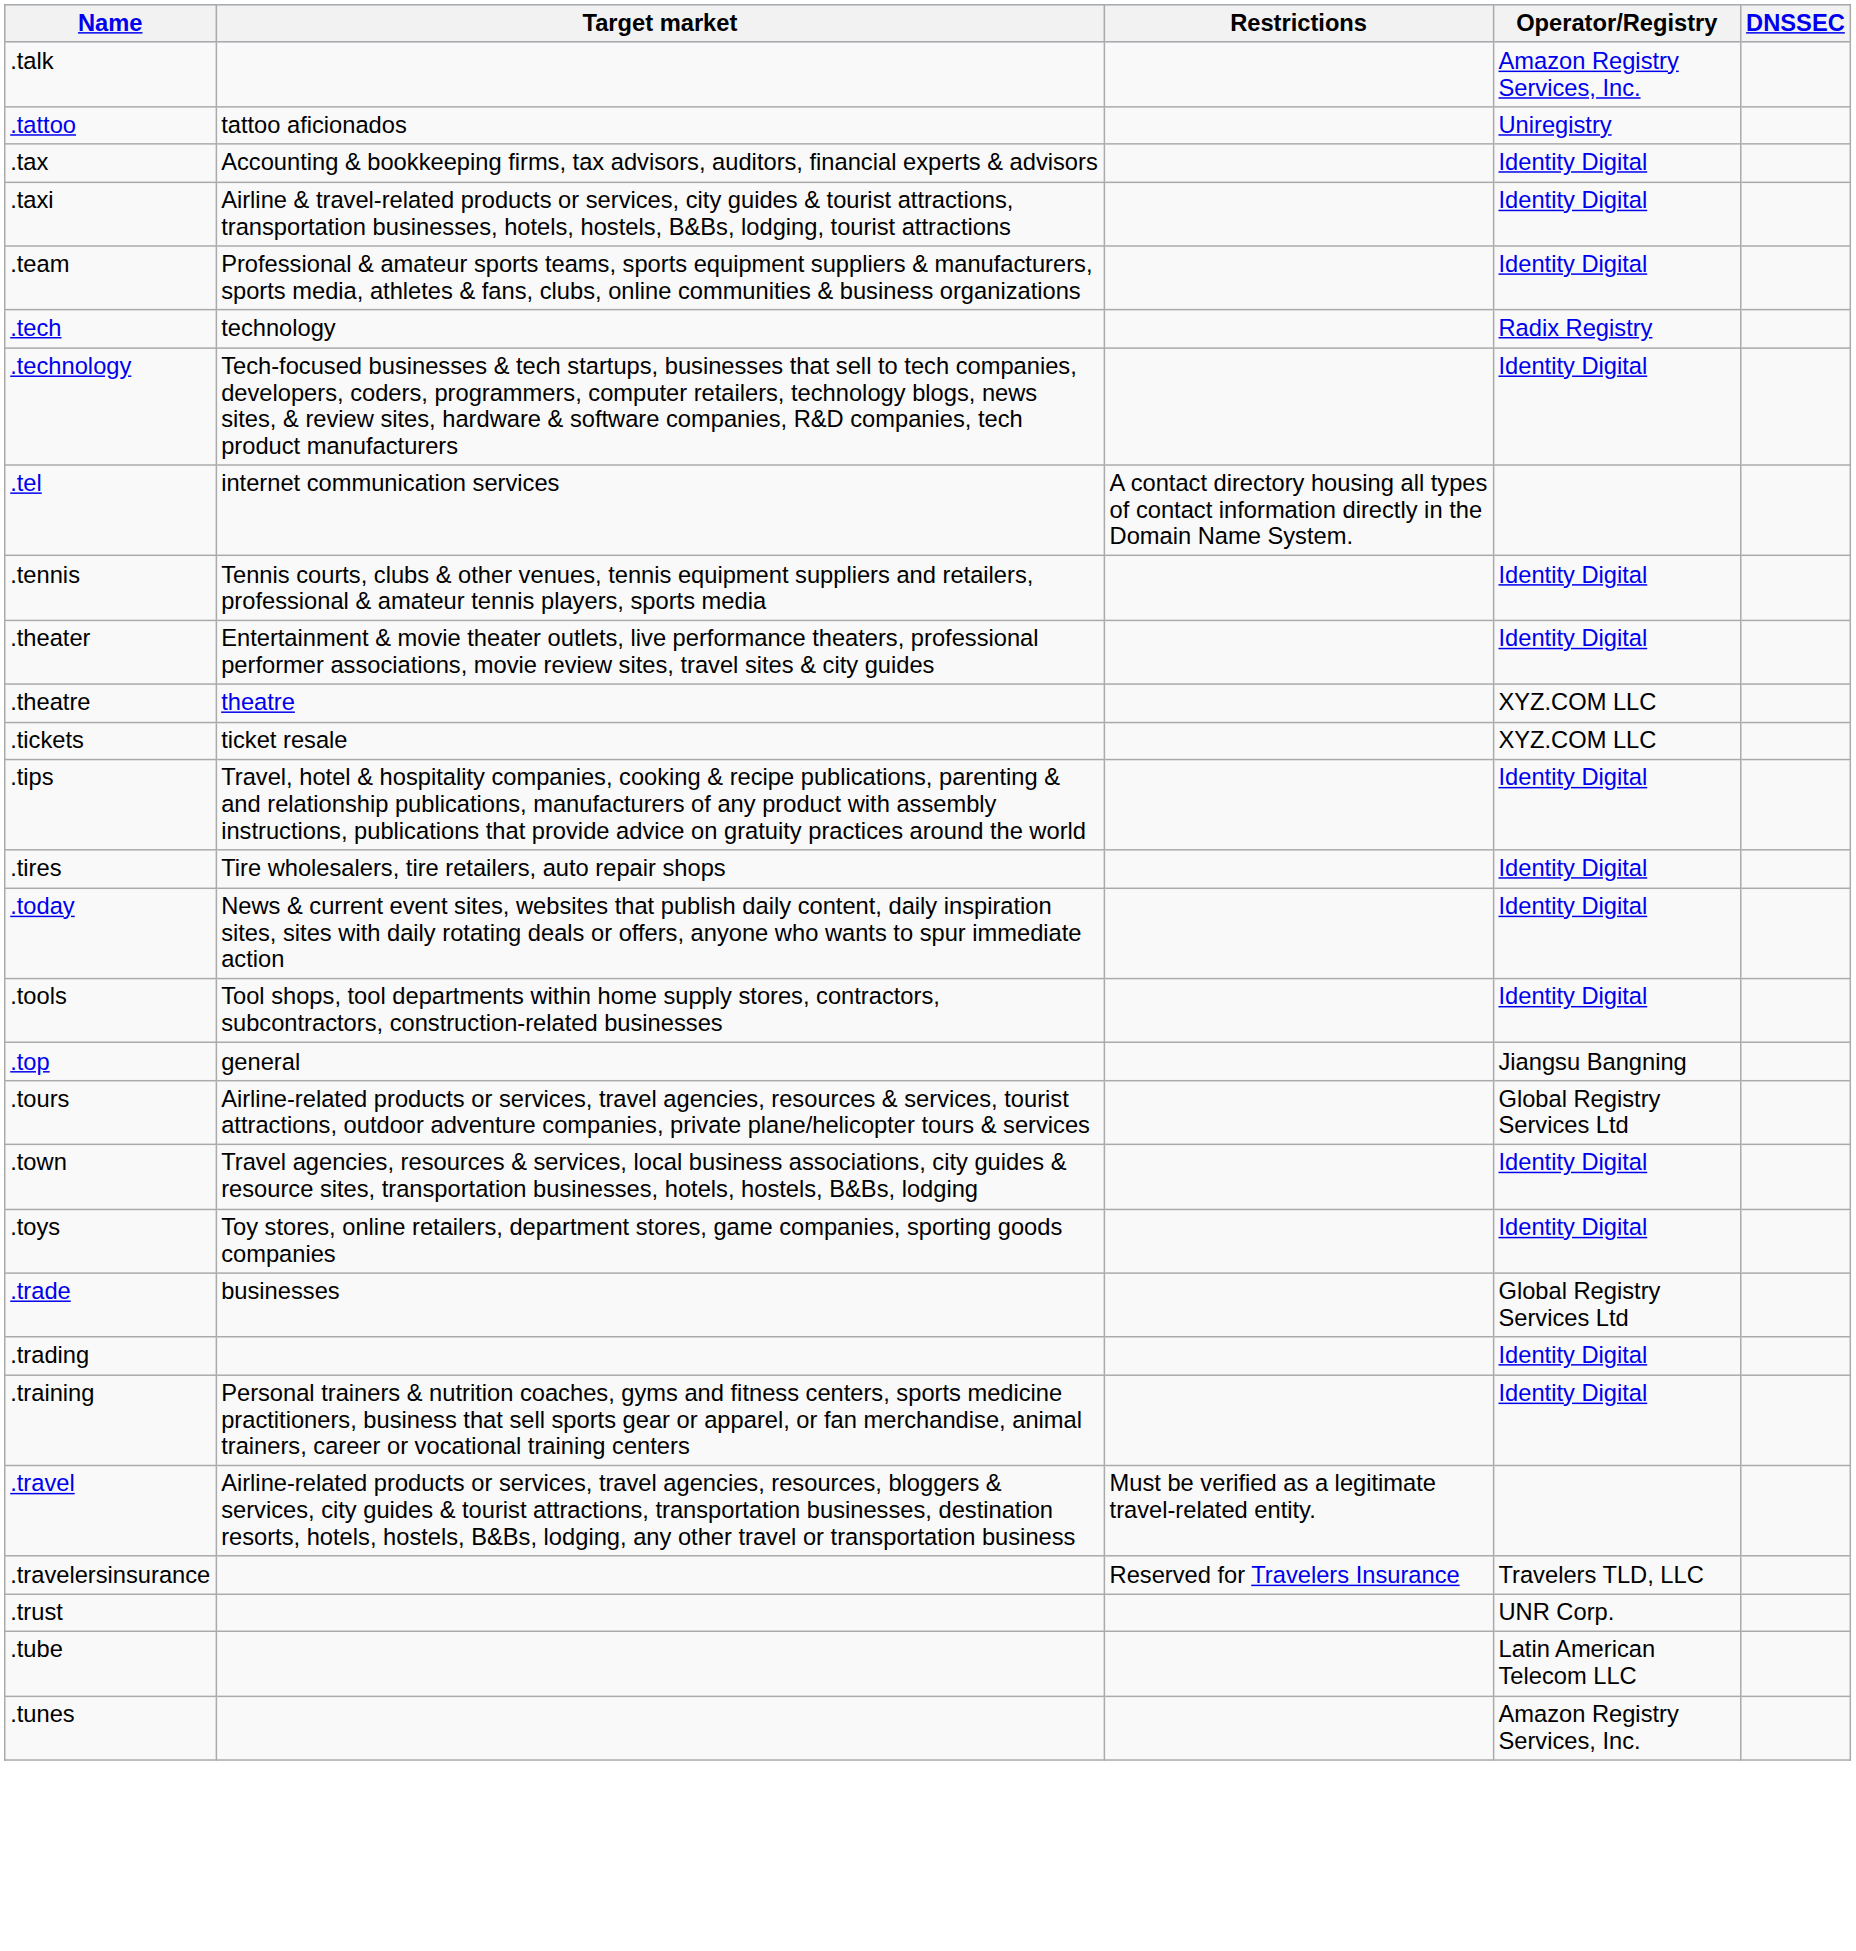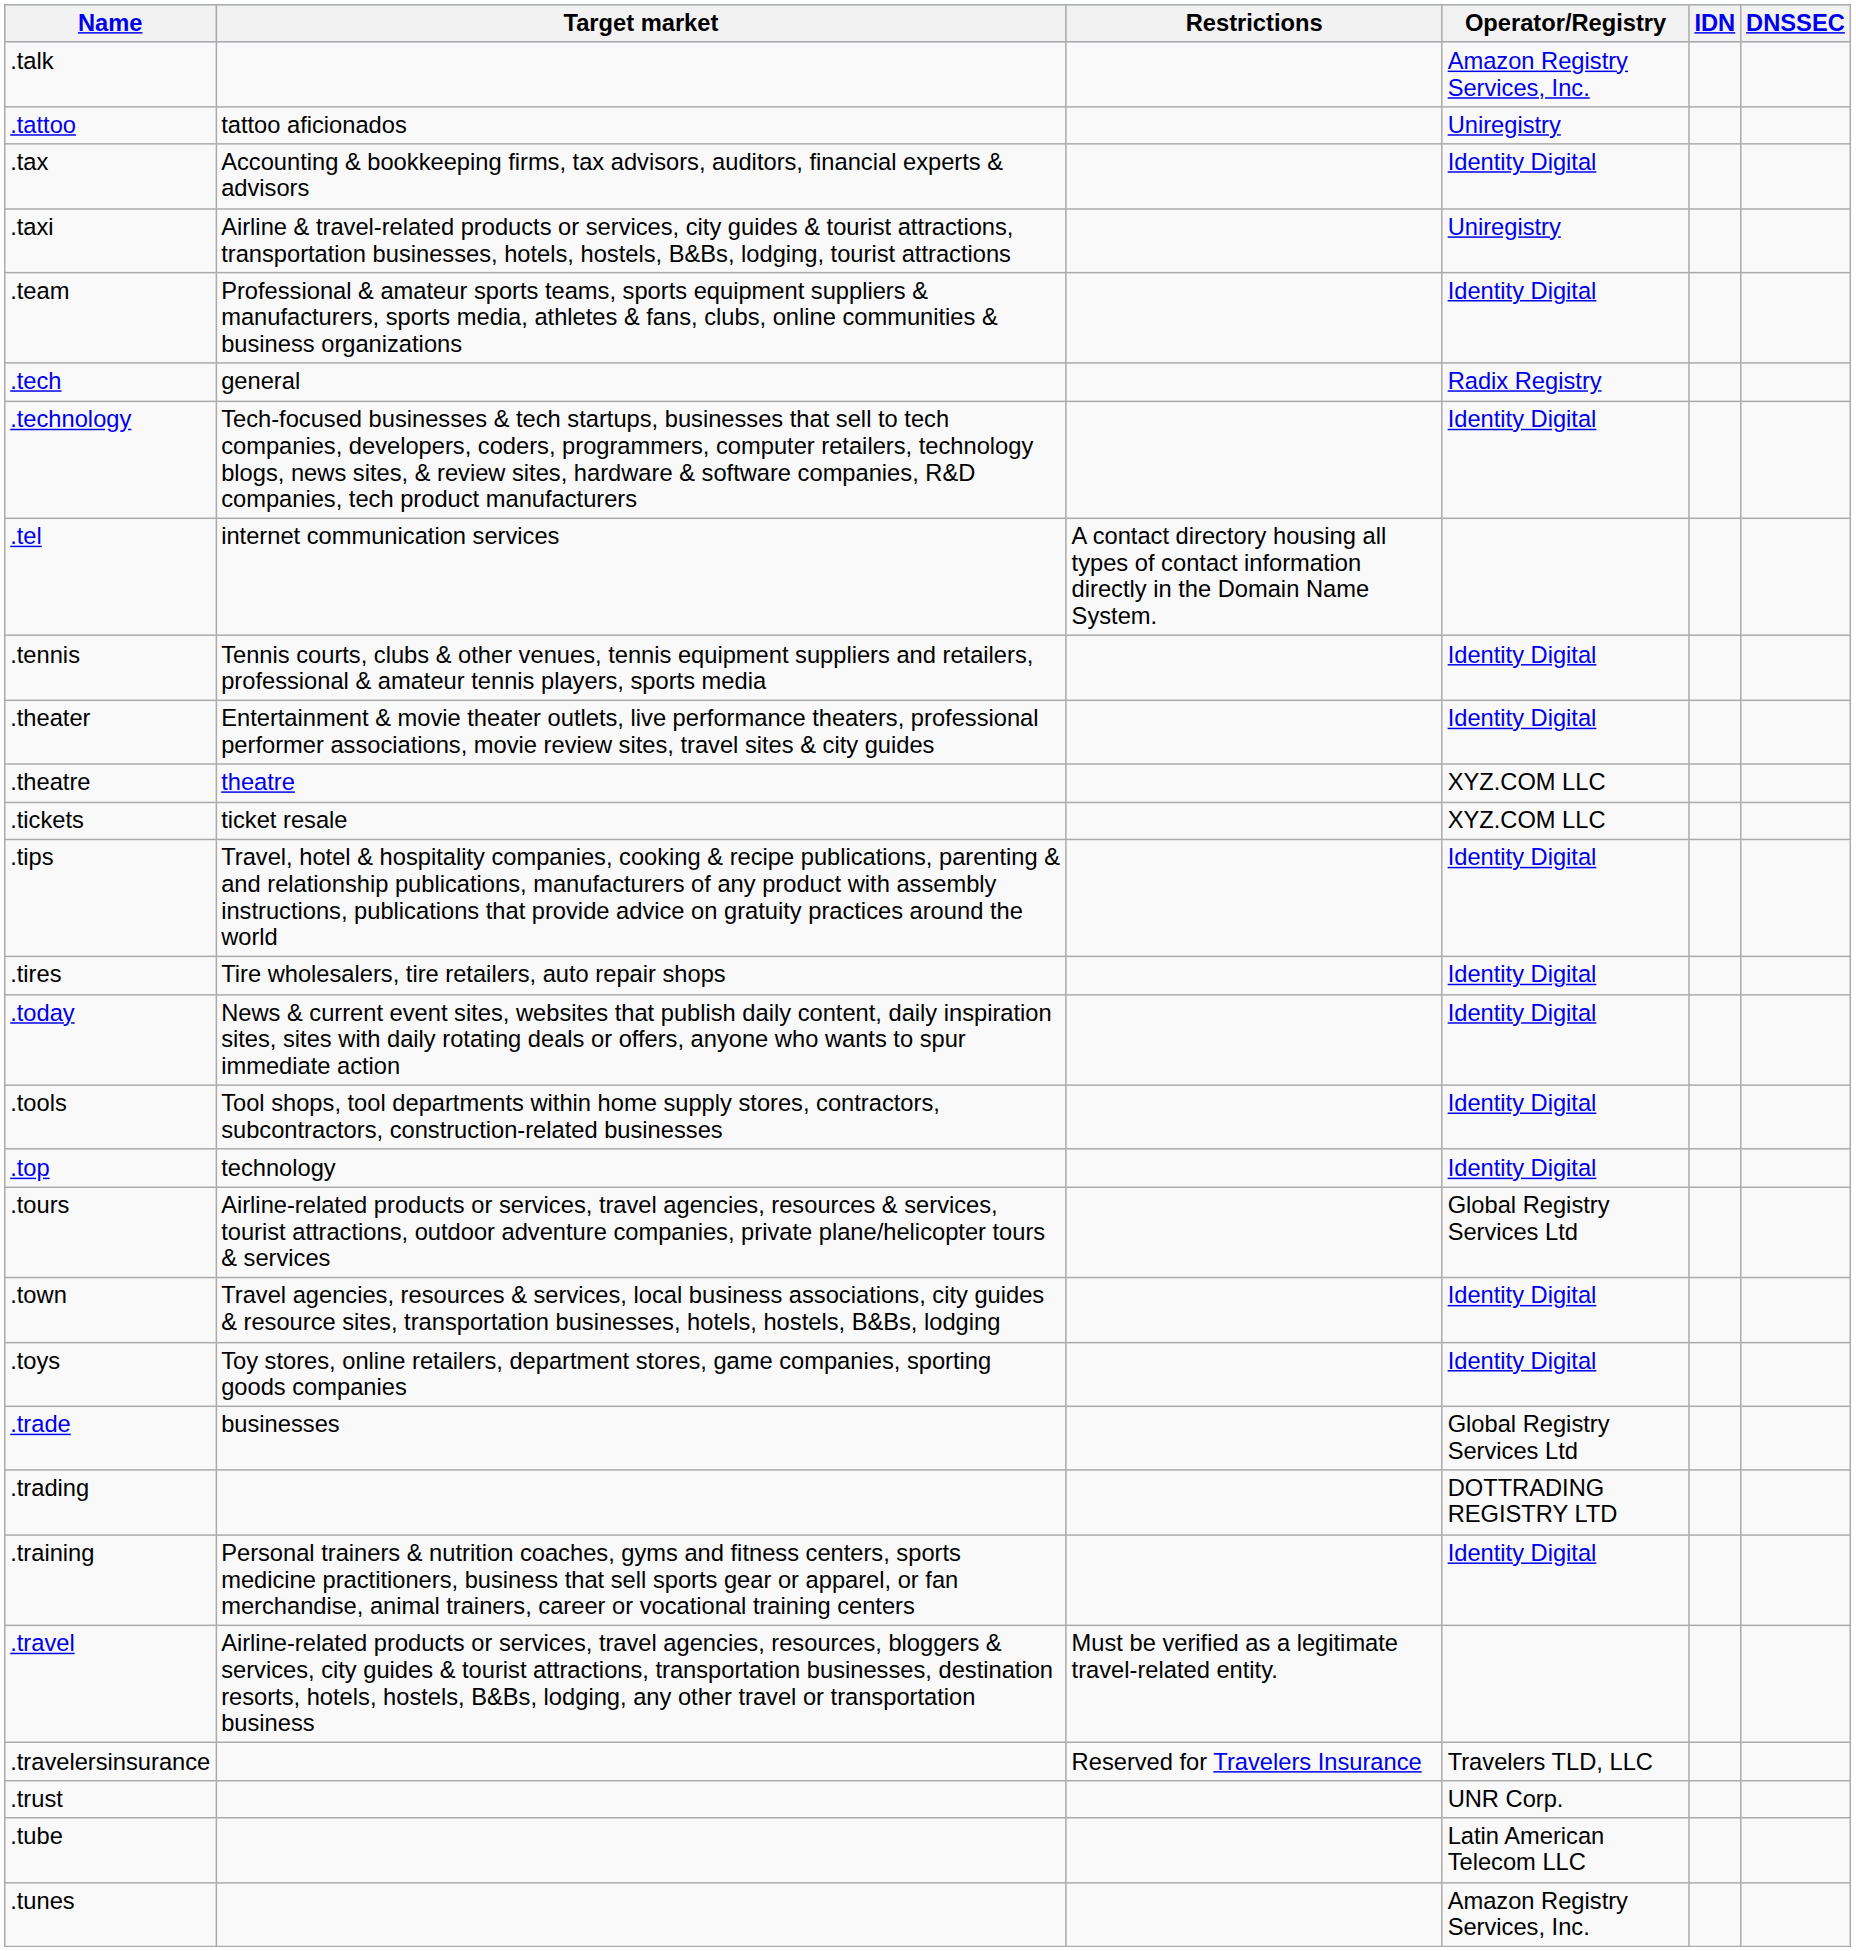+ column: IDN
.taxi | Operator/Registry: Identity Digital -> Uniregistry
.tech | Target market: technology -> general
.top | Target market: general -> technology
.top | Operator/Registry: Jiangsu Bangning -> Identity Digital
.trading | Operator/Registry: Identity Digital -> DOTTRADING REGISTRY LTD
